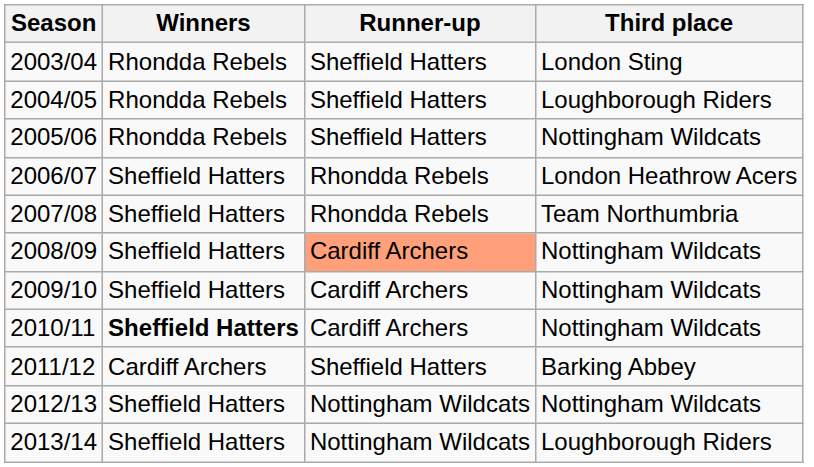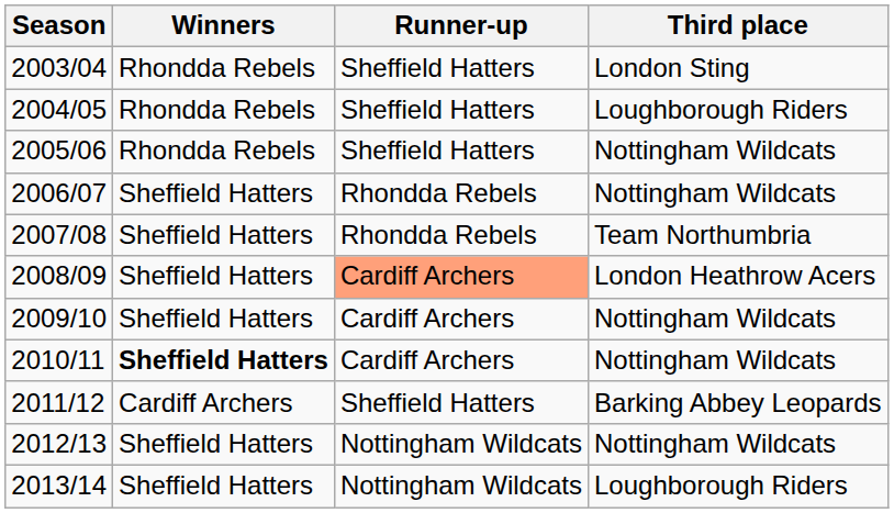2006/07 | Third place: London Heathrow Acers -> Nottingham Wildcats
2008/09 | Third place: Nottingham Wildcats -> London Heathrow Acers
2011/12 | Third place: Barking Abbey -> Barking Abbey Leopards
